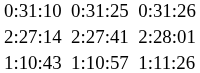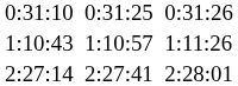rows swapped: 1:10:43 <-> 2:27:14
